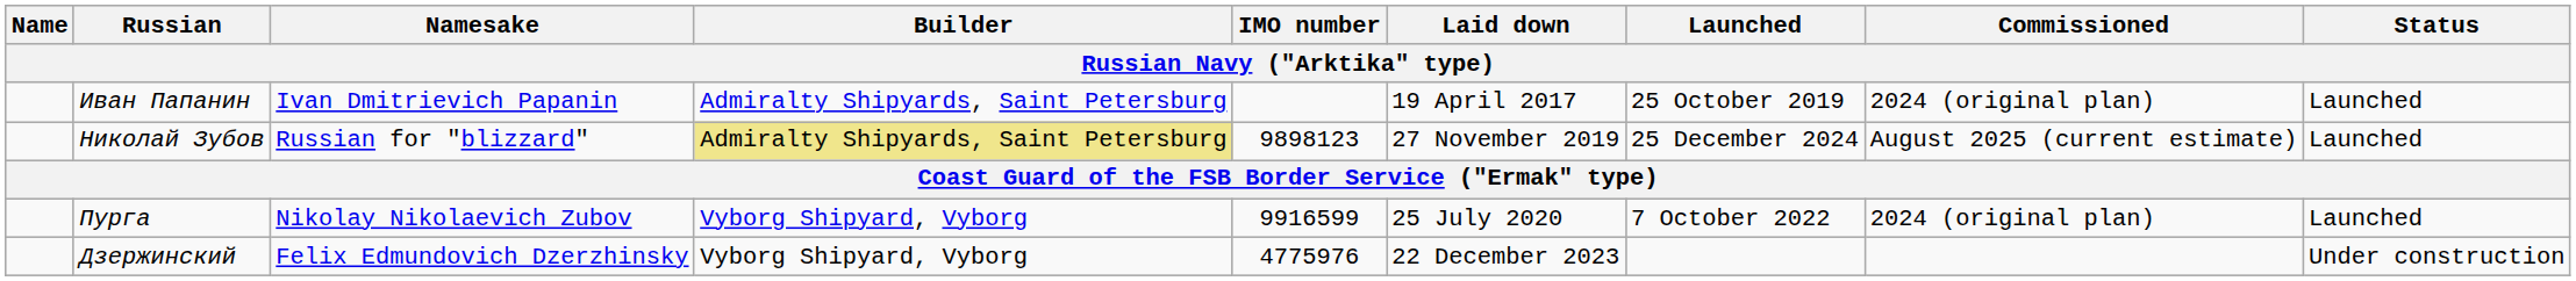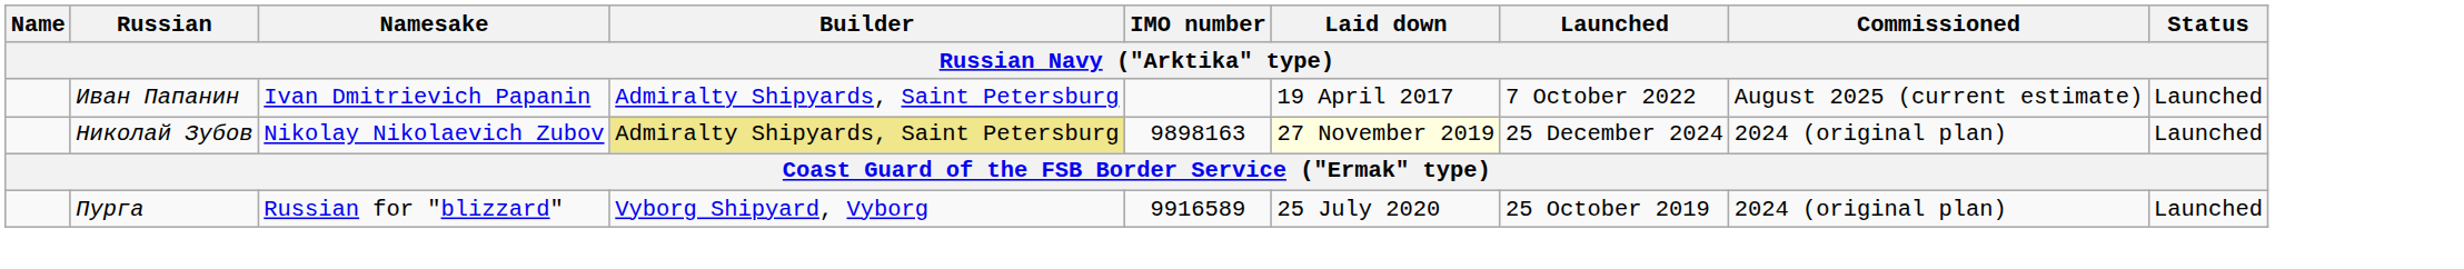Иван Папанин | Launched: 25 October 2019 -> 7 October 2022
Иван Папанин | Commissioned: 2024 (original plan) -> August 2025 (current estimate)
Николай Зубов | Namesake: Russian for "blizzard" -> Nikolay Nikolaevich Zubov
Николай Зубов | IMO number: 9898123 -> 9898163
Николай Зубов | Laid down: no background -> lightyellow background
Николай Зубов | Commissioned: August 2025 (current estimate) -> 2024 (original plan)
Пурга | Namesake: Nikolay Nikolaevich Zubov -> Russian for "blizzard"
Пурга | IMO number: 9916599 -> 9916589
Пурга | Launched: 7 October 2022 -> 25 October 2019
- row: Дзержинский | Felix Edmundovich Dzerzhinsky | Vyborg Shipyard, Vyborg | 4775976 | 22 December 2023 | Under construction
